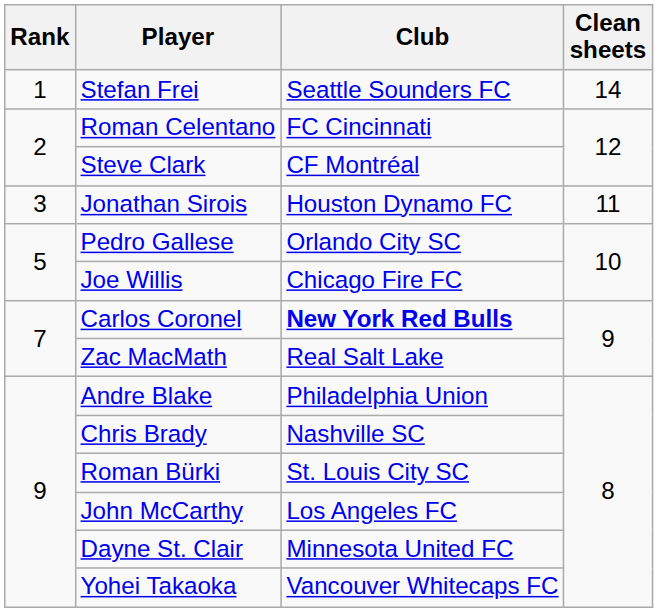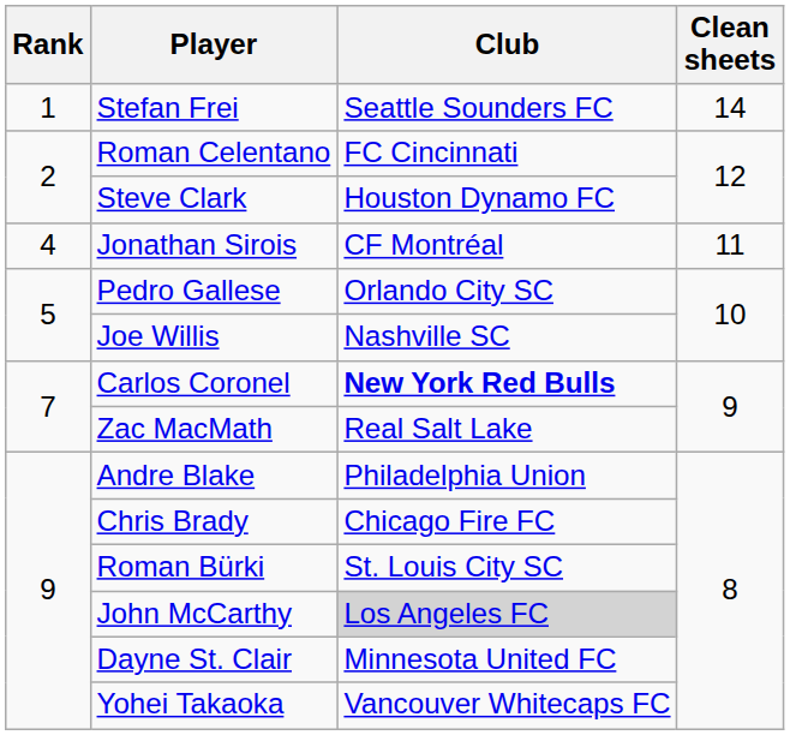Steve Clark | Club: CF Montréal -> Houston Dynamo FC
Jonathan Sirois | Rank: 3 -> 4
Jonathan Sirois | Club: Houston Dynamo FC -> CF Montréal
Joe Willis | Club: Chicago Fire FC -> Nashville SC
Chris Brady | Club: Nashville SC -> Chicago Fire FC
John McCarthy | Club: no background -> lightgrey background
